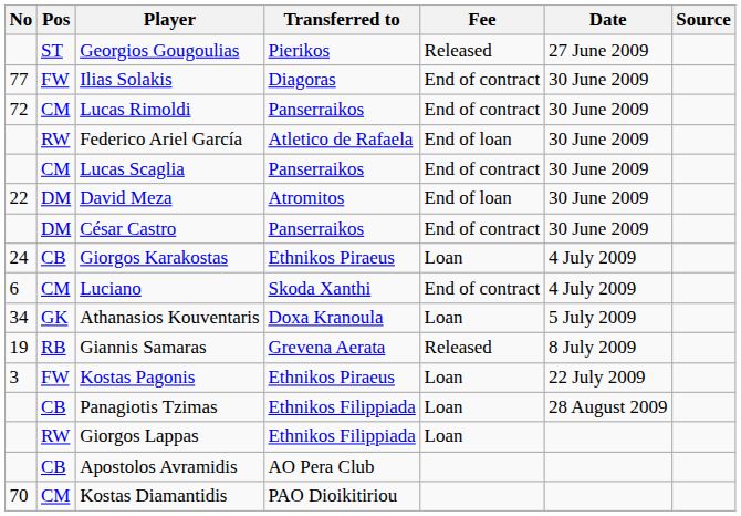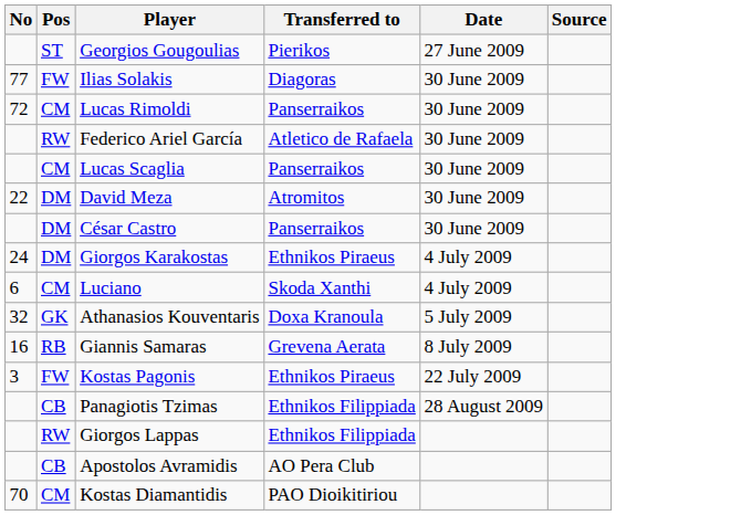- column: Fee | Released | End of contract | End of contract | End of loan | End of contract | End of loan | End of contract | Loan | End of contract | Loan | Released | Loan | Loan | Loan
Giorgos Karakostas | Pos: CB -> DM
Athanasios Kouventaris | No: 34 -> 32
Giannis Samaras | No: 19 -> 16
